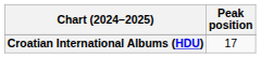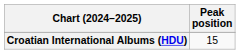Croatian International Albums (HDU) | Peak position: 17 -> 15
